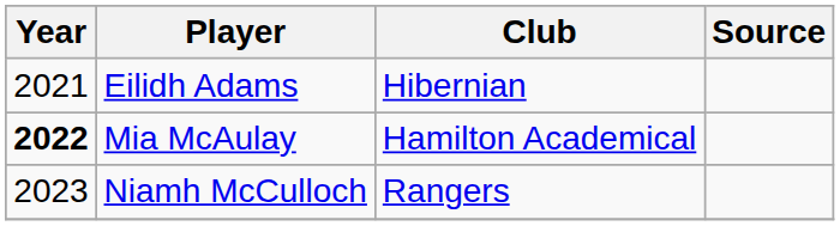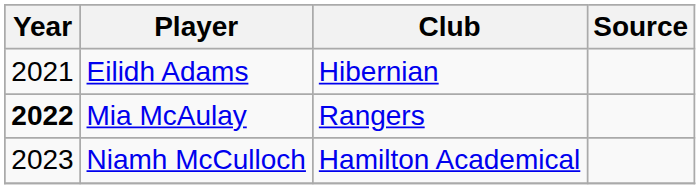Mia McAulay | Club: Hamilton Academical -> Rangers
Niamh McCulloch | Club: Rangers -> Hamilton Academical
